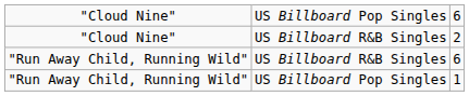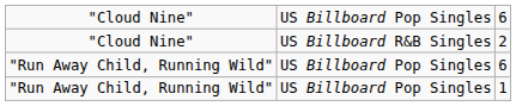"Run Away Child, Running Wild" / 6 | column 2: US Billboard R&B Singles -> US Billboard Pop Singles
